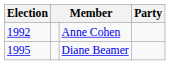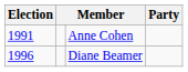Anne Cohen | Election: 1992 -> 1991
Diane Beamer | Election: 1995 -> 1996
